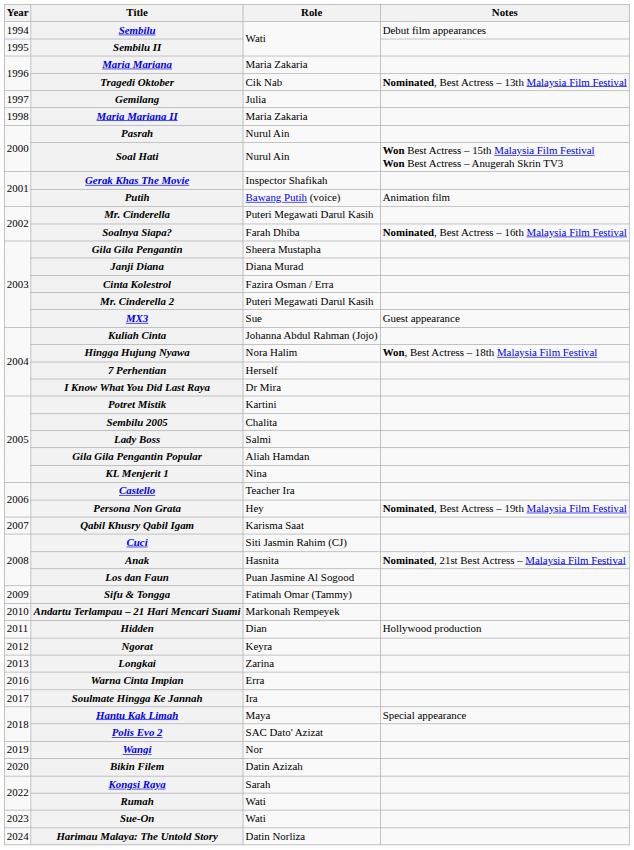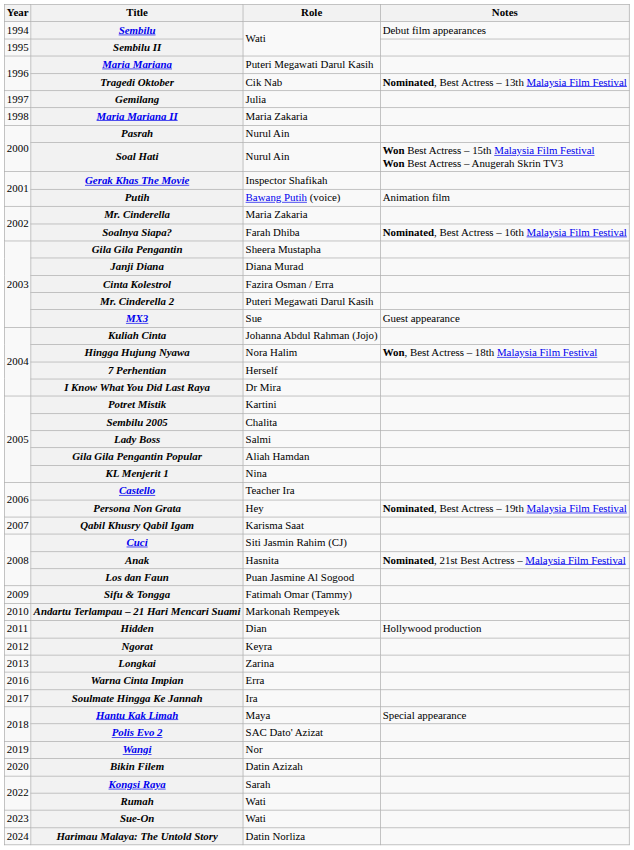Maria Mariana | Role: Maria Zakaria -> Puteri Megawati Darul Kasih
Mr. Cinderella | Role: Puteri Megawati Darul Kasih -> Maria Zakaria
